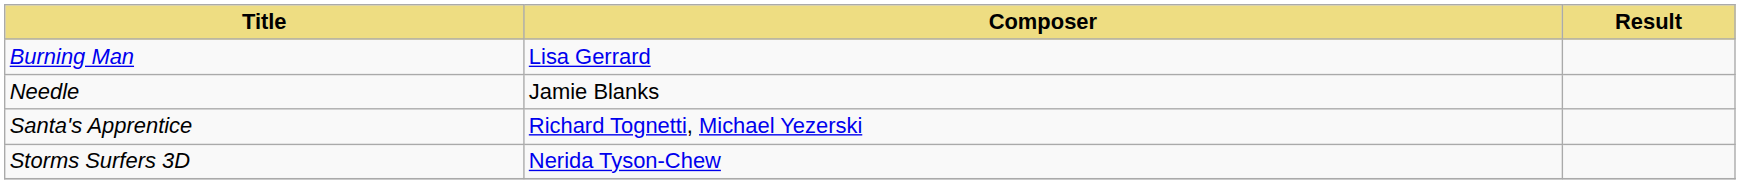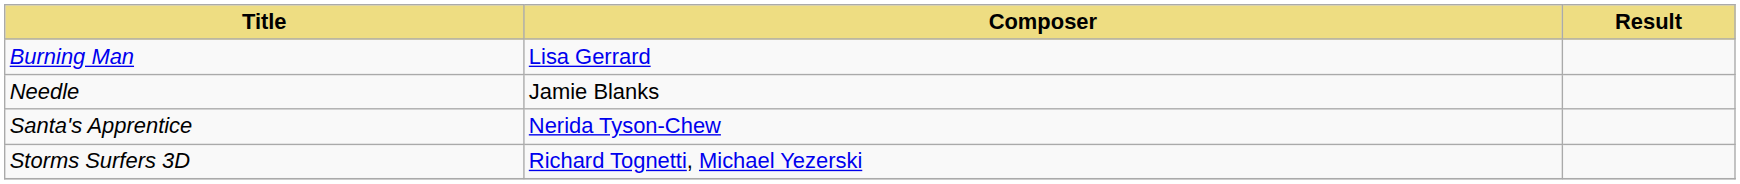Santa's Apprentice | Composer: Richard Tognetti, Michael Yezerski -> Nerida Tyson-Chew
Storms Surfers 3D | Composer: Nerida Tyson-Chew -> Richard Tognetti, Michael Yezerski
